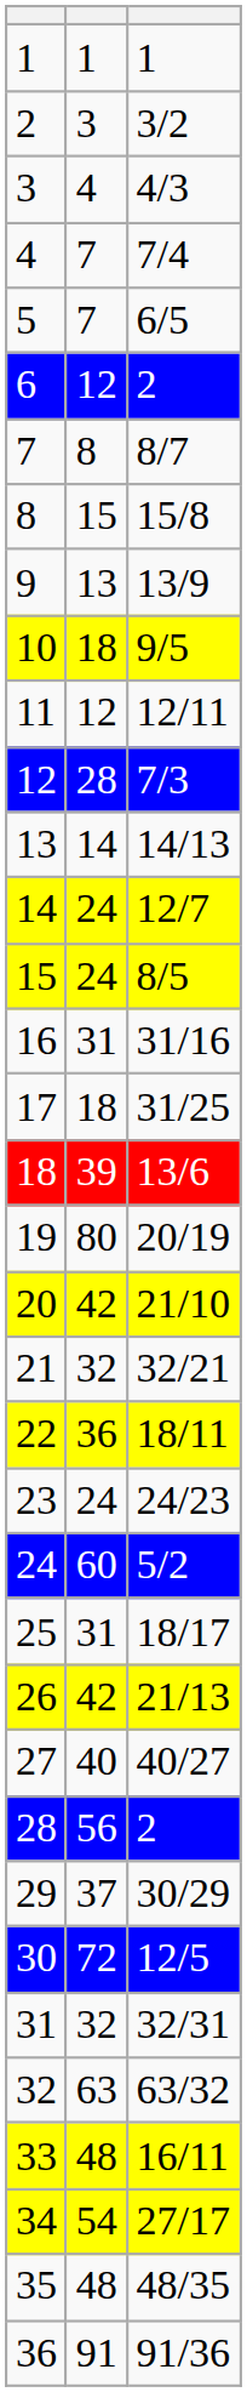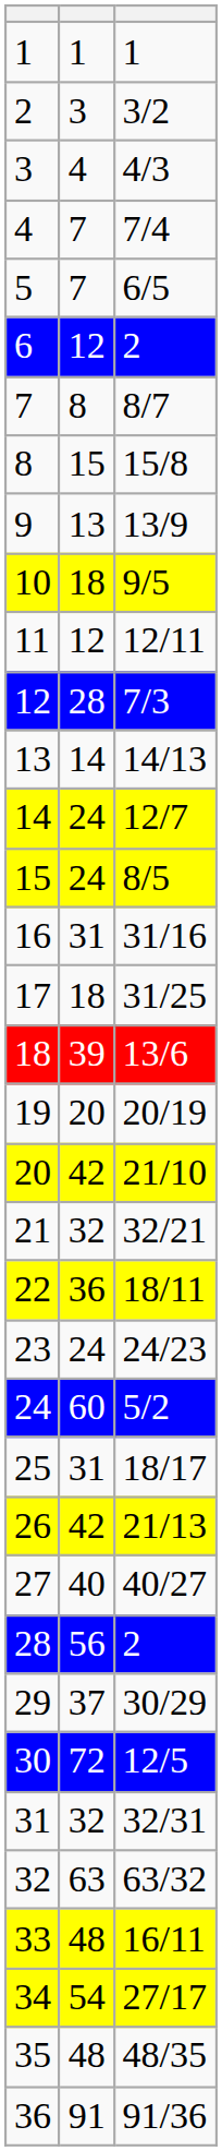19 | column 2: 80 -> 20
